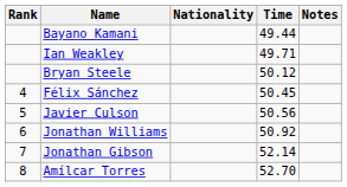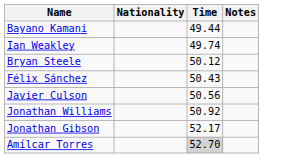- column: Rank | 4 | 5 | 6 | 7 | 8
Ian Weakley | Time: 49.71 -> 49.74
Félix Sánchez | Time: 50.45 -> 50.43
Jonathan Gibson | Time: 52.14 -> 52.17
Amílcar Torres | Time: no background -> lightgrey background
